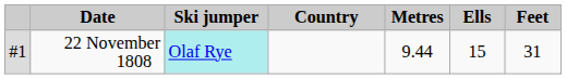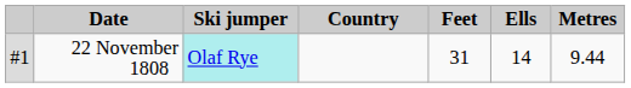columns swapped: Metres <-> Feet
22 November 1808 | Ells: 15 -> 14
